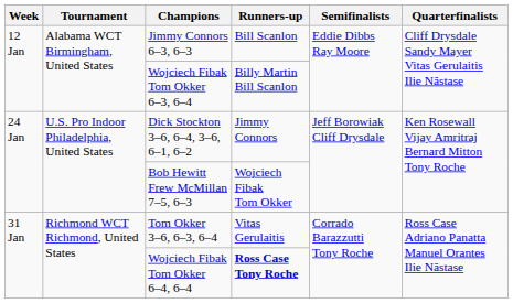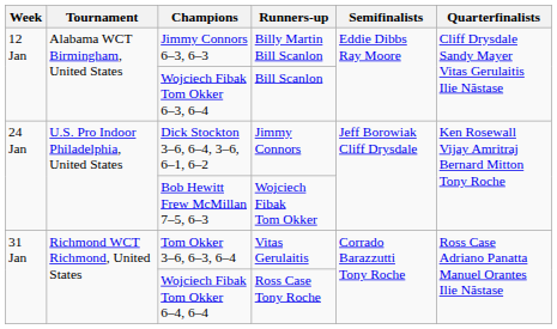Jimmy Connors 6–3, 6–3 | Runners-up: Bill Scanlon -> Billy Martin Bill Scanlon
Wojciech Fibak Tom Okker 6–3, 6–4 | Runners-up: Billy Martin Bill Scanlon -> Bill Scanlon
Wojciech Fibak Tom Okker 6–4, 6–4 | Runners-up: bold -> normal
